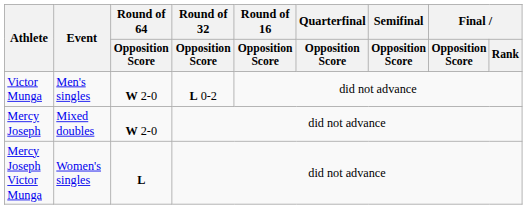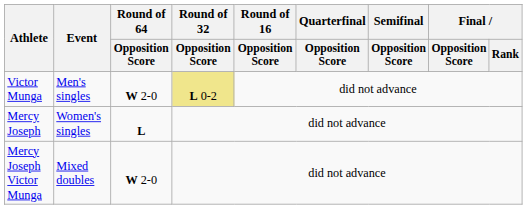Victor Munga | Round of 32 / Opposition Score: no background -> khaki background
Mercy Joseph | Event: Mixed doubles -> Women's singles
Mercy Joseph | Round of 64 / Opposition Score: W 2-0 -> L
Mercy Joseph Victor Munga | Event: Women's singles -> Mixed doubles
Mercy Joseph Victor Munga | Round of 64 / Opposition Score: L -> W 2-0
